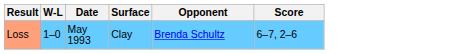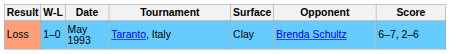+ column: Tournament | Taranto, Italy
